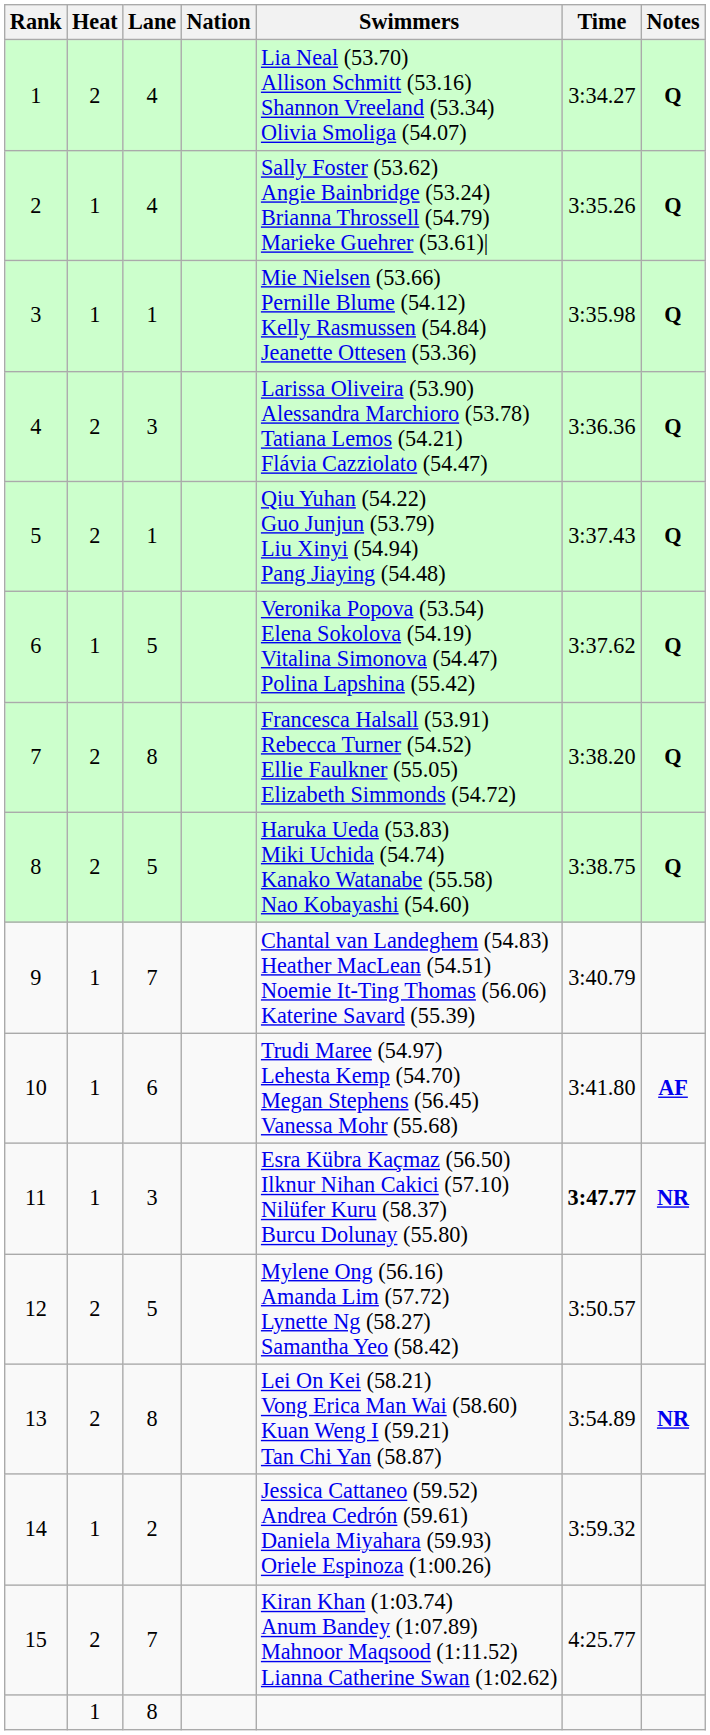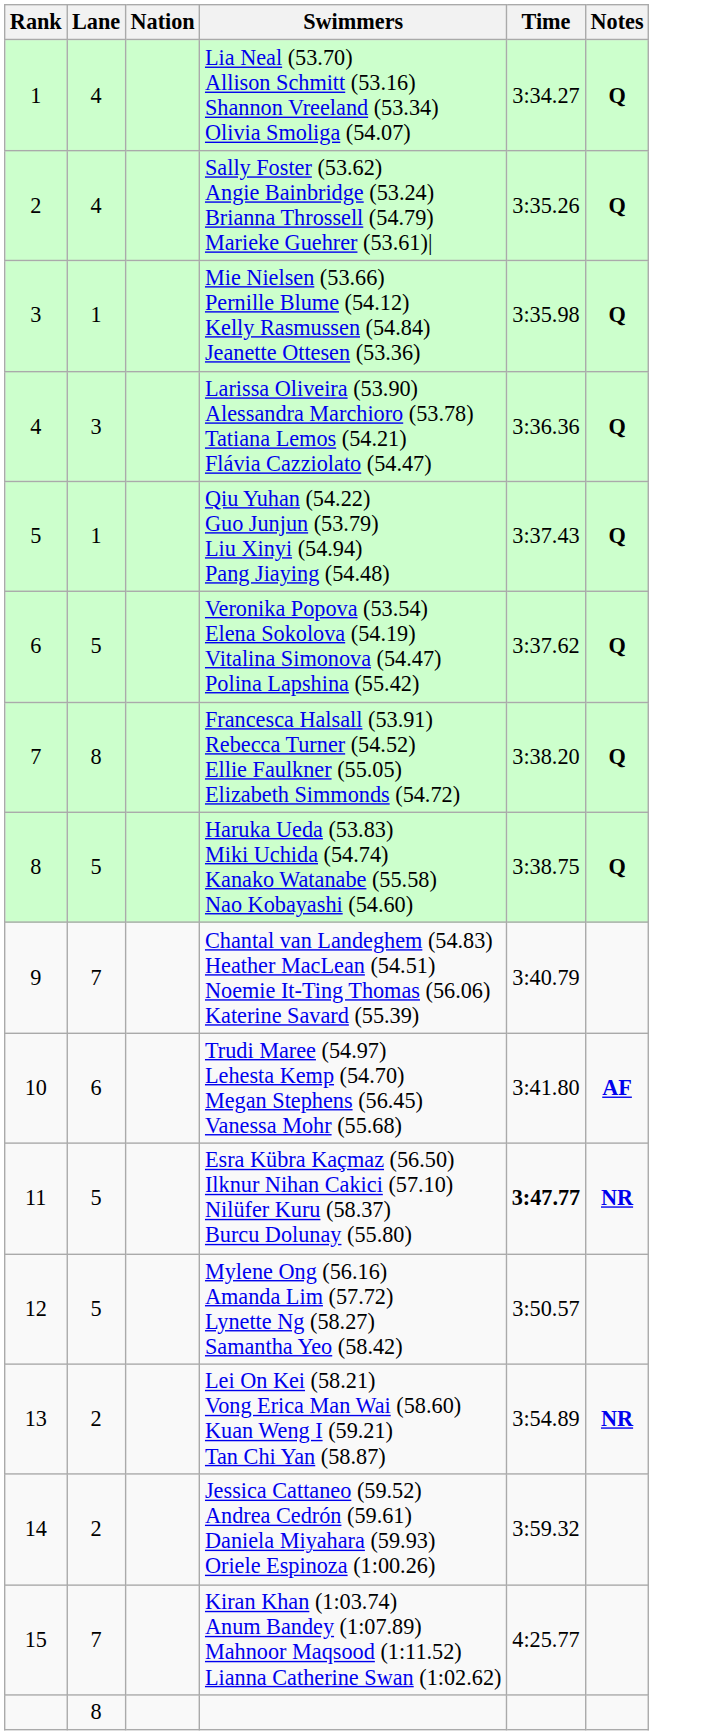- column: Heat | 2 | 1 | 1 | 2 | 2 | 1 | 2 | 2 | 1 | 1 | 1 | 2 | 2 | 1 | 2 | 1
11 | Lane: 3 -> 5
13 | Lane: 8 -> 2
